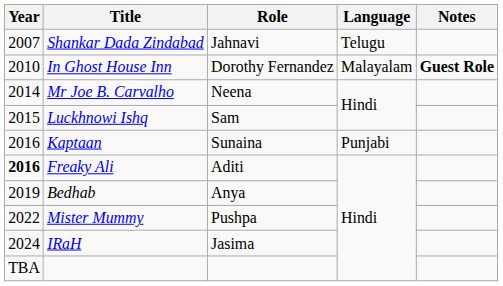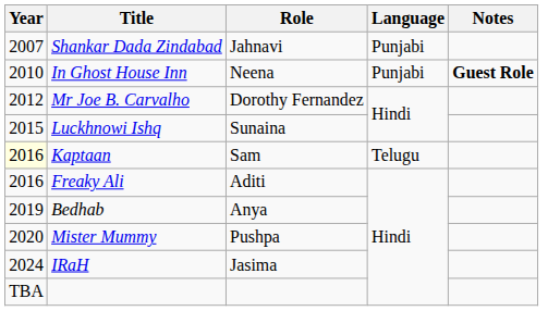Shankar Dada Zindabad | Language: Telugu -> Punjabi
In Ghost House Inn | Role: Dorothy Fernandez -> Neena
In Ghost House Inn | Language: Malayalam -> Punjabi
Mr Joe B. Carvalho | Year: 2014 -> 2012
Mr Joe B. Carvalho | Role: Neena -> Dorothy Fernandez
Luckhnowi Ishq | Role: Sam -> Sunaina
Kaptaan | Year: no background -> lightyellow background
Kaptaan | Role: Sunaina -> Sam
Kaptaan | Language: Punjabi -> Telugu
Freaky Ali | Year: bold -> normal
Mister Mummy | Year: 2022 -> 2020
